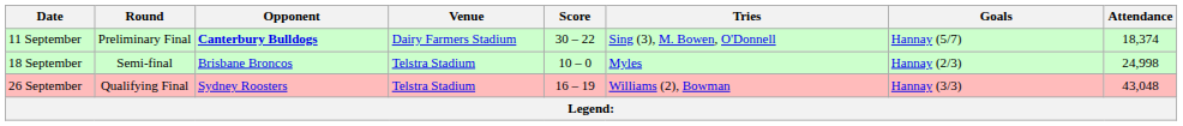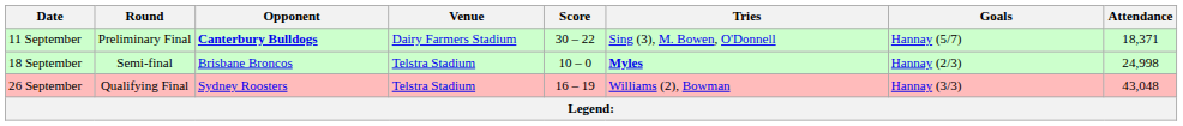11 September | Attendance: 18,374 -> 18,371
18 September | Tries: normal -> bold
